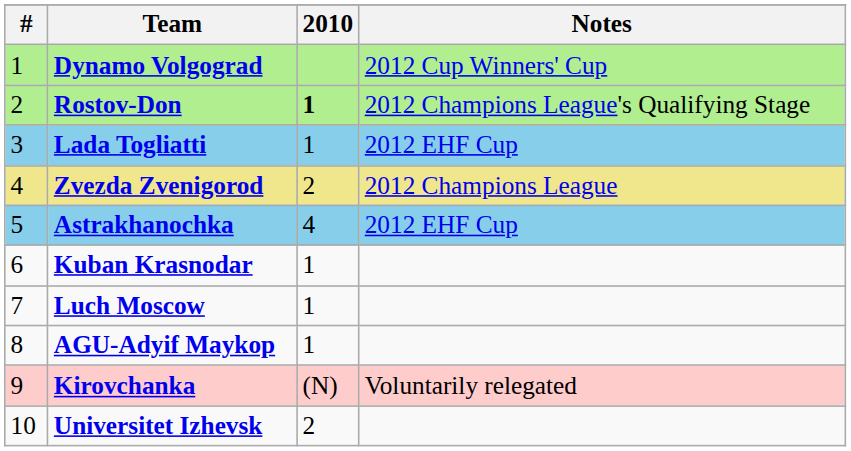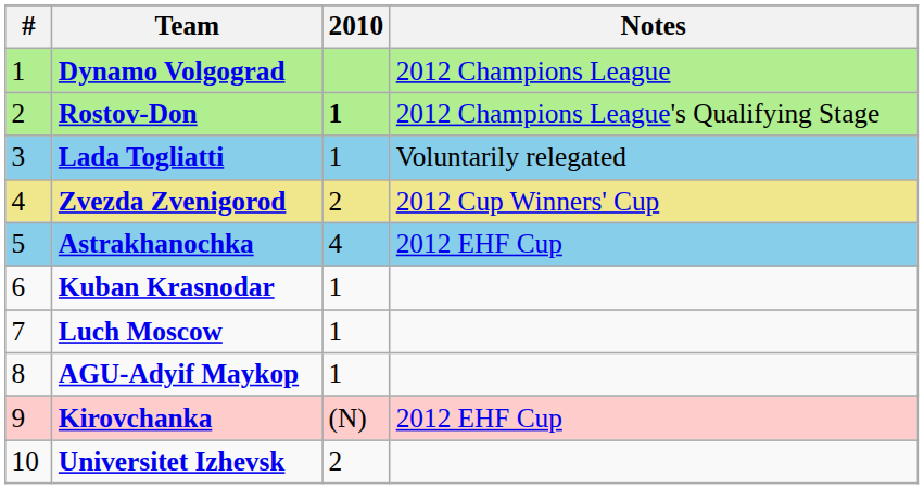Dynamo Volgograd | Notes: 2012 Cup Winners' Cup -> 2012 Champions League
Lada Togliatti | Notes: 2012 EHF Cup -> Voluntarily relegated
Zvezda Zvenigorod | Notes: 2012 Champions League -> 2012 Cup Winners' Cup
Kirovchanka | Notes: Voluntarily relegated -> 2012 EHF Cup
